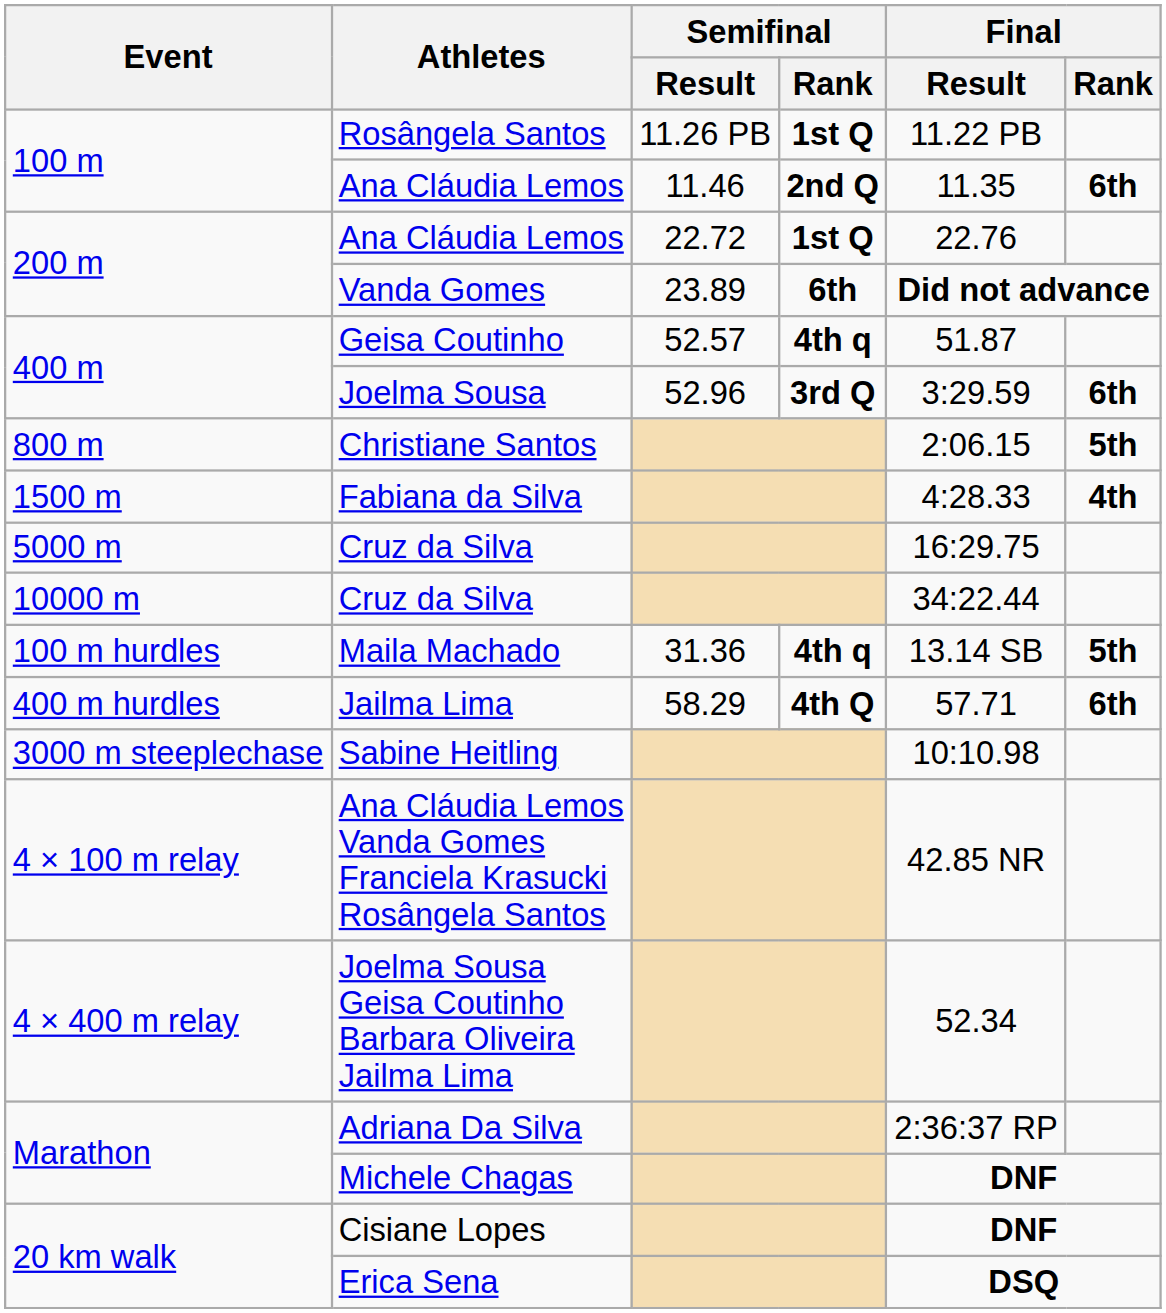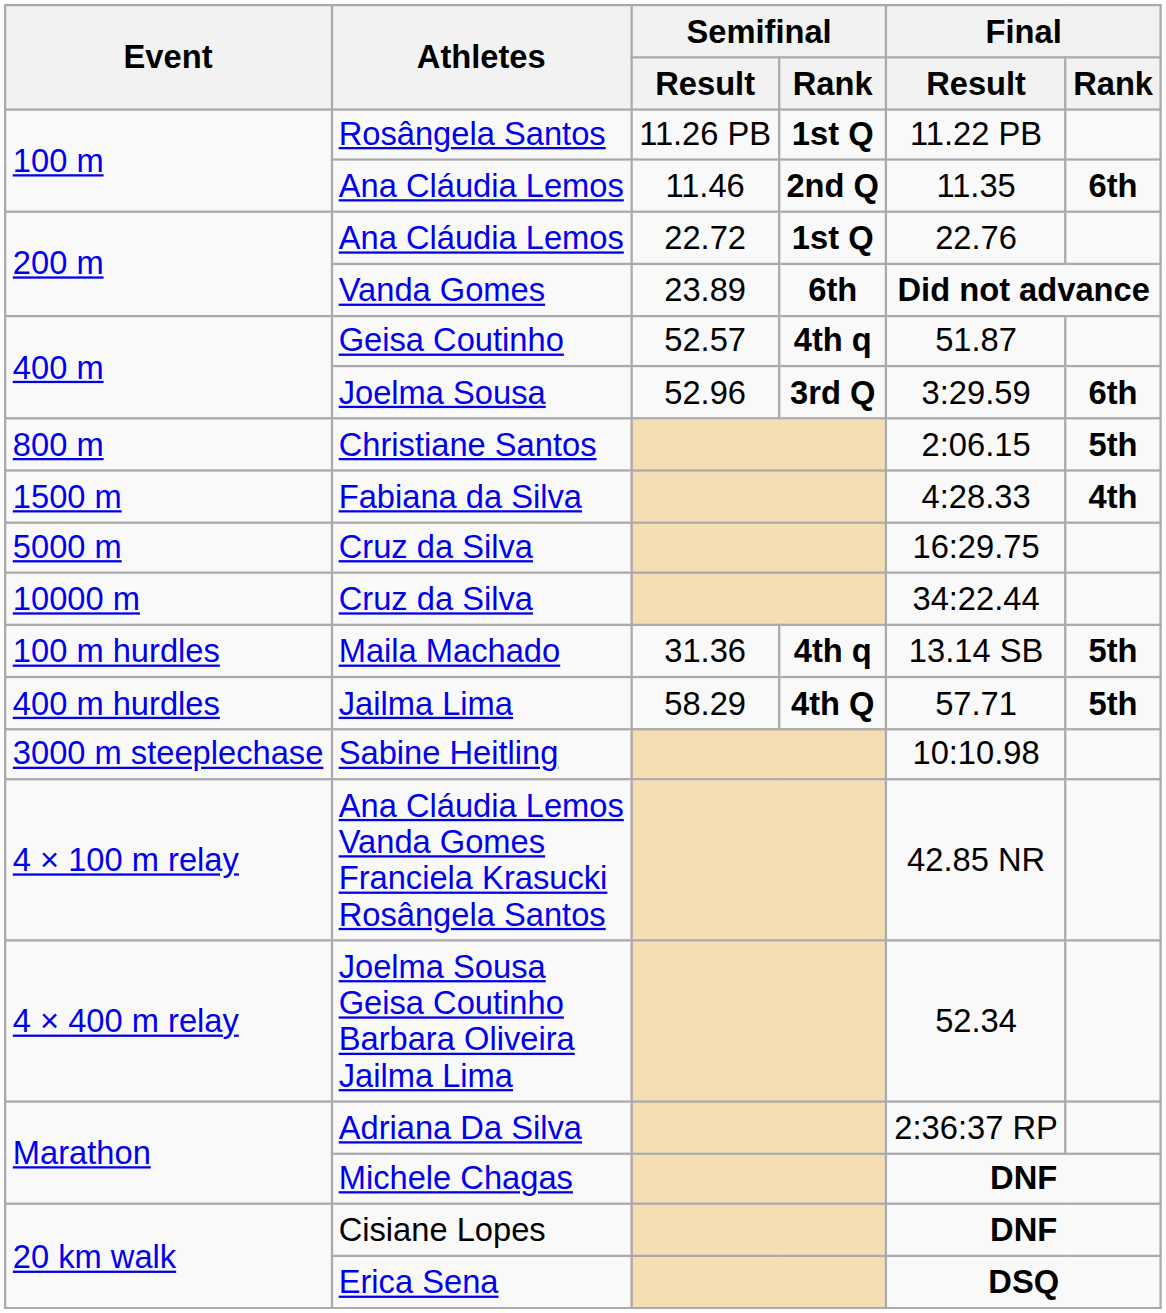Jailma Lima | Final / Rank: 6th -> 5th
